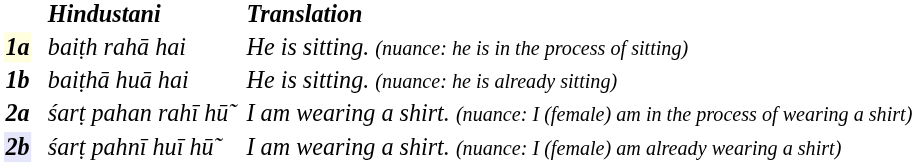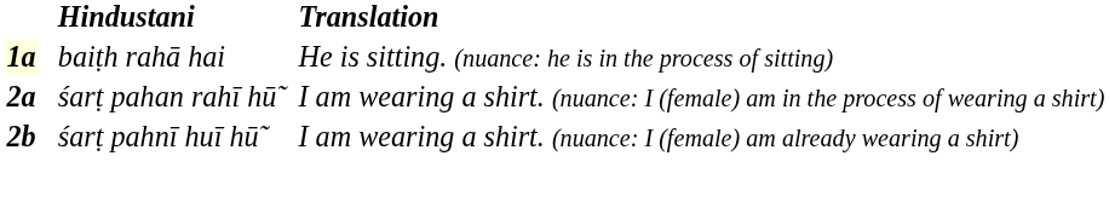- row: 1b | baiṭhā huā hai | He is sitting. (nuance: he is already sitting)
śarṭ pahnī huī hū̃ | column 1: lavender background -> no background
